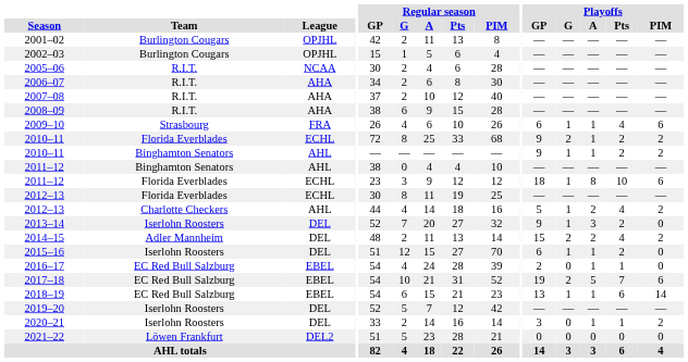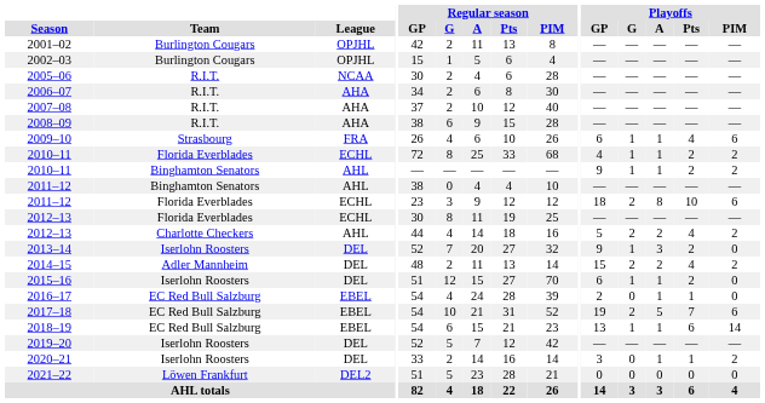2010–11 / Florida Everblades | Playoffs / GP: 9 -> 4
2010–11 / Florida Everblades | Playoffs / G: 2 -> 1
2011–12 / Florida Everblades | Playoffs / G: 1 -> 2
2012–13 / Charlotte Checkers | Playoffs / G: 1 -> 2
